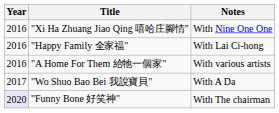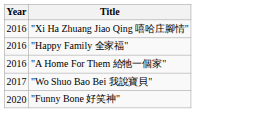- column: Notes | With Nine One One | With Lai Ci-hong | With various artists | With A Da | With The chairman
"Funny Bone 好笑神" | Year: lavender background -> no background
